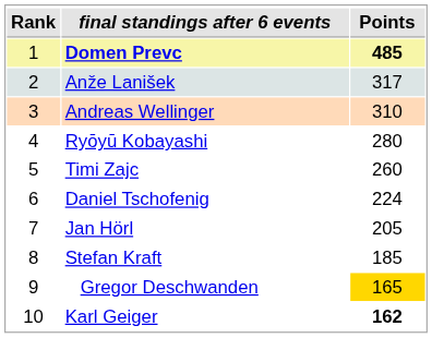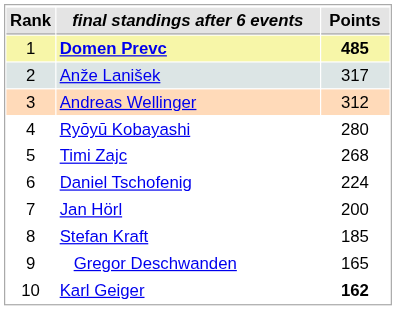Andreas Wellinger | Points: 310 -> 312
Timi Zajc | Points: 260 -> 268
Jan Hörl | Points: 205 -> 200
Gregor Deschwanden | Points: gold background -> no background
